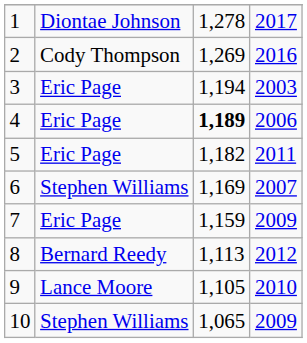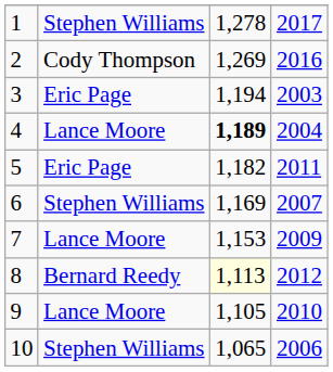1 | column 2: Diontae Johnson -> Stephen Williams
4 | column 2: Eric Page -> Lance Moore
4 | column 4: 2006 -> 2004
7 | column 2: Eric Page -> Lance Moore
7 | column 3: 1,159 -> 1,153
8 | column 3: no background -> lightyellow background
10 | column 4: 2009 -> 2006
